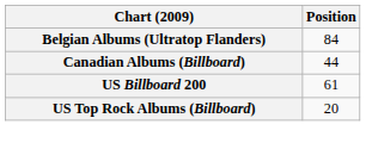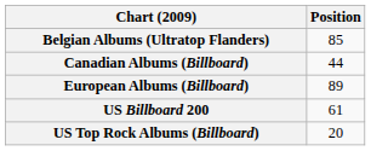Belgian Albums (Ultratop Flanders) | Position: 84 -> 85
+ row: European Albums (Billboard) | 89
